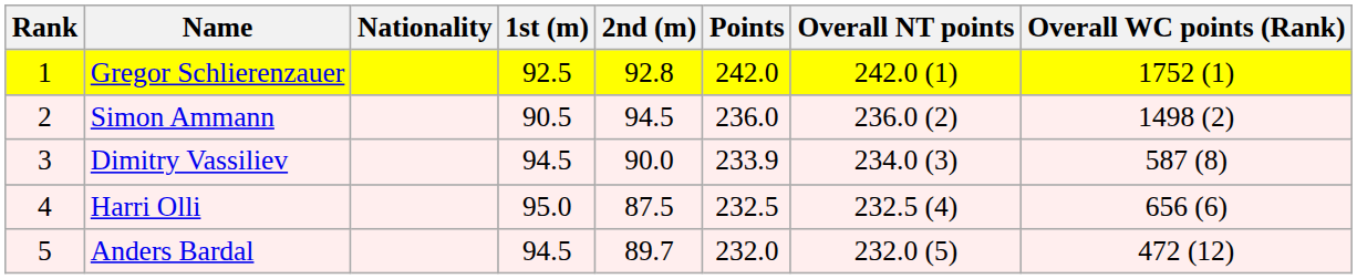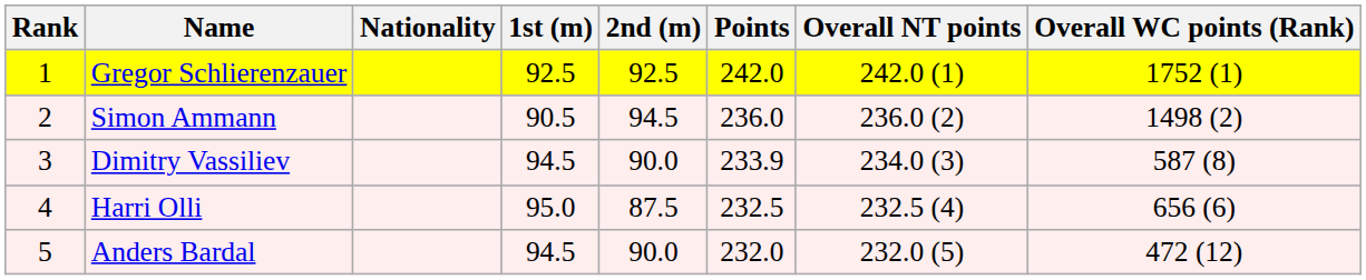Gregor Schlierenzauer | 2nd (m): 92.8 -> 92.5
Anders Bardal | 2nd (m): 89.7 -> 90.0
